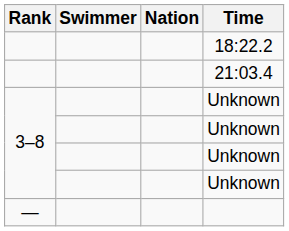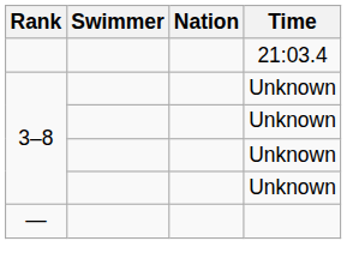- row: 18:22.2
